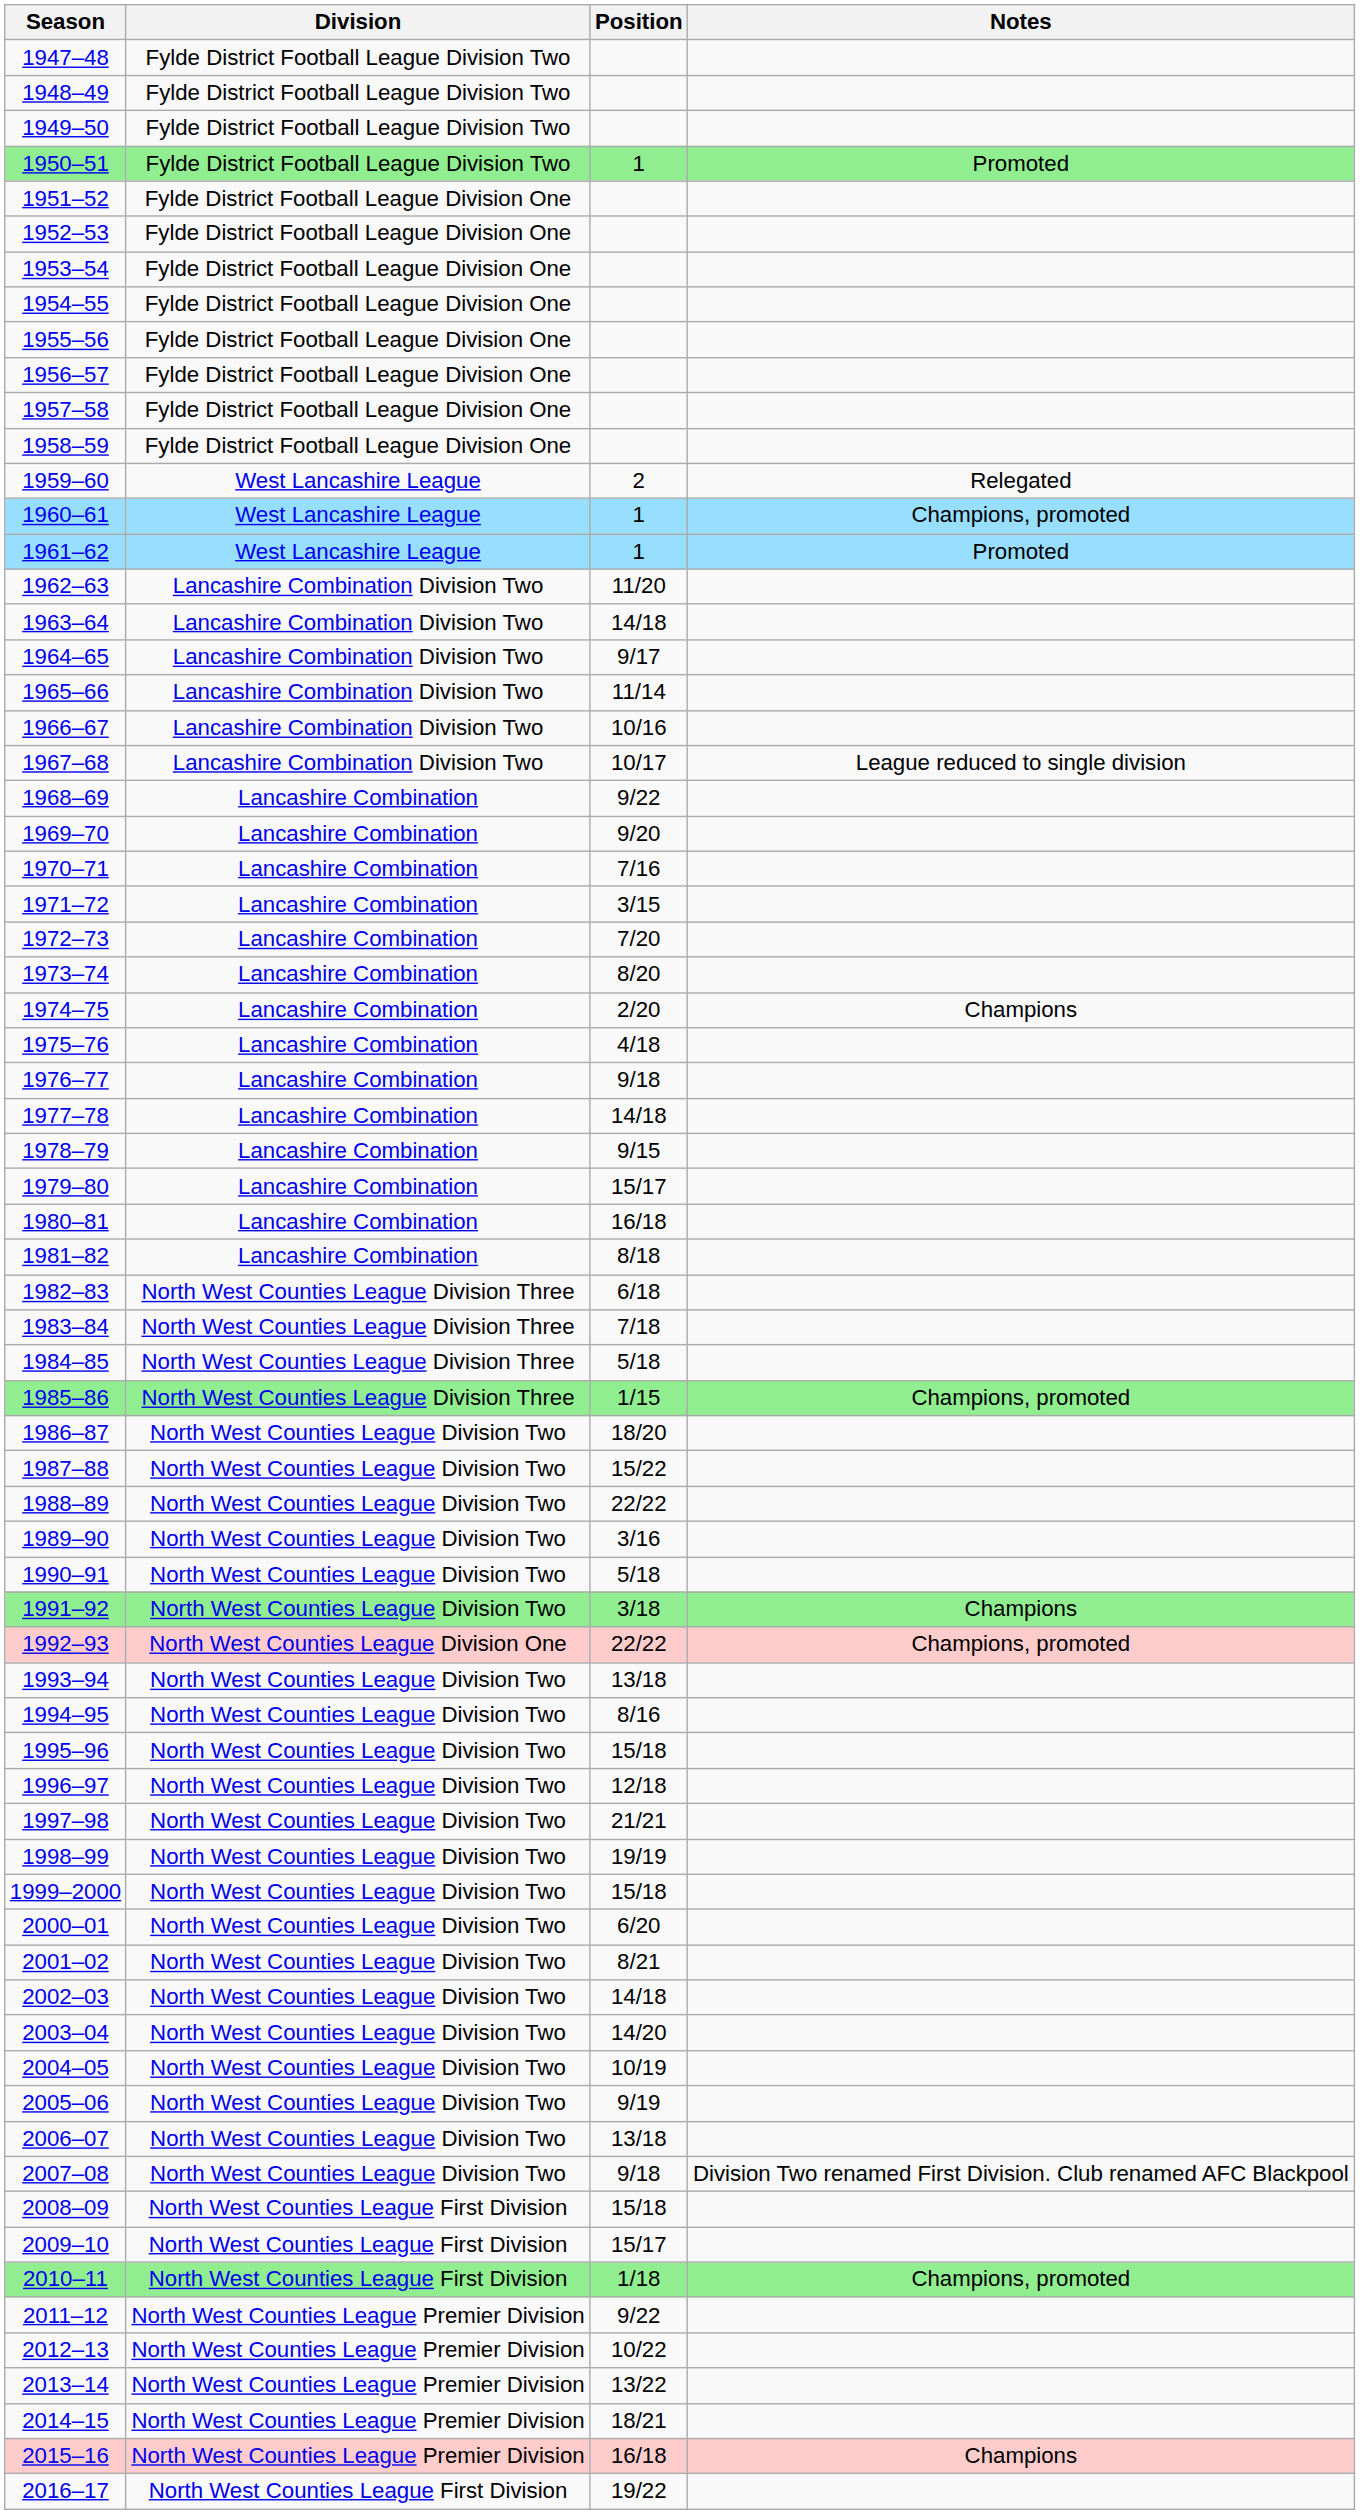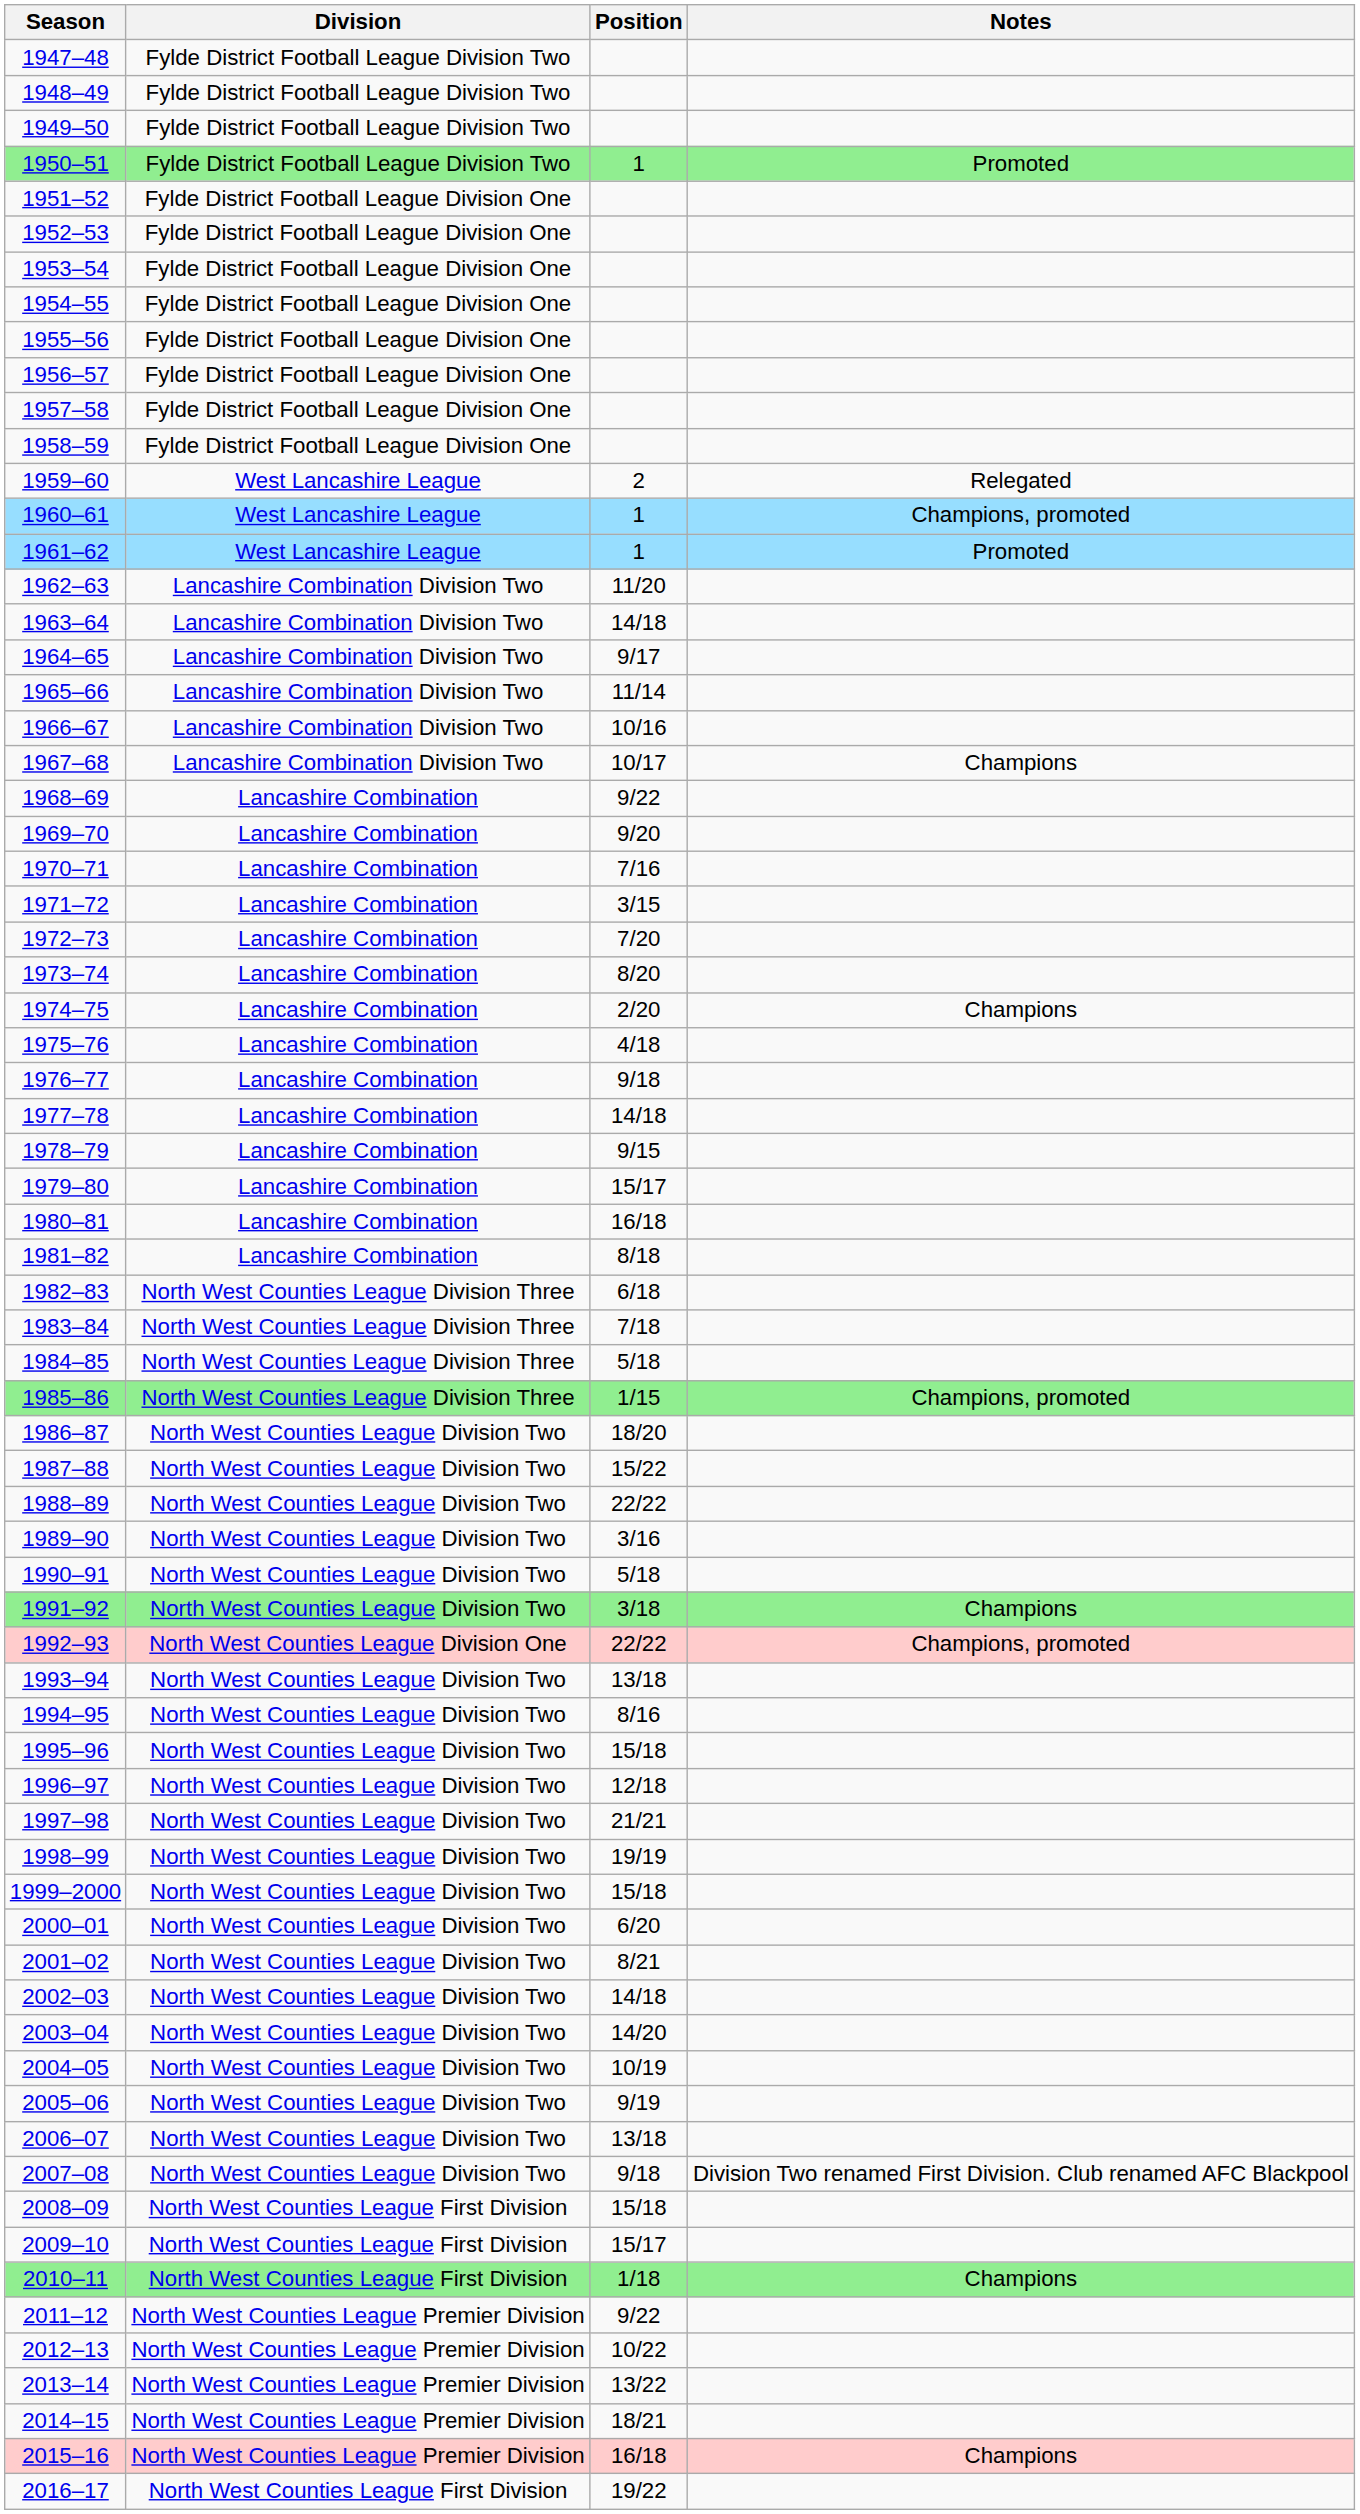1967–68 | Notes: League reduced to single division -> Champions
2010–11 | Notes: Champions, promoted -> Champions
